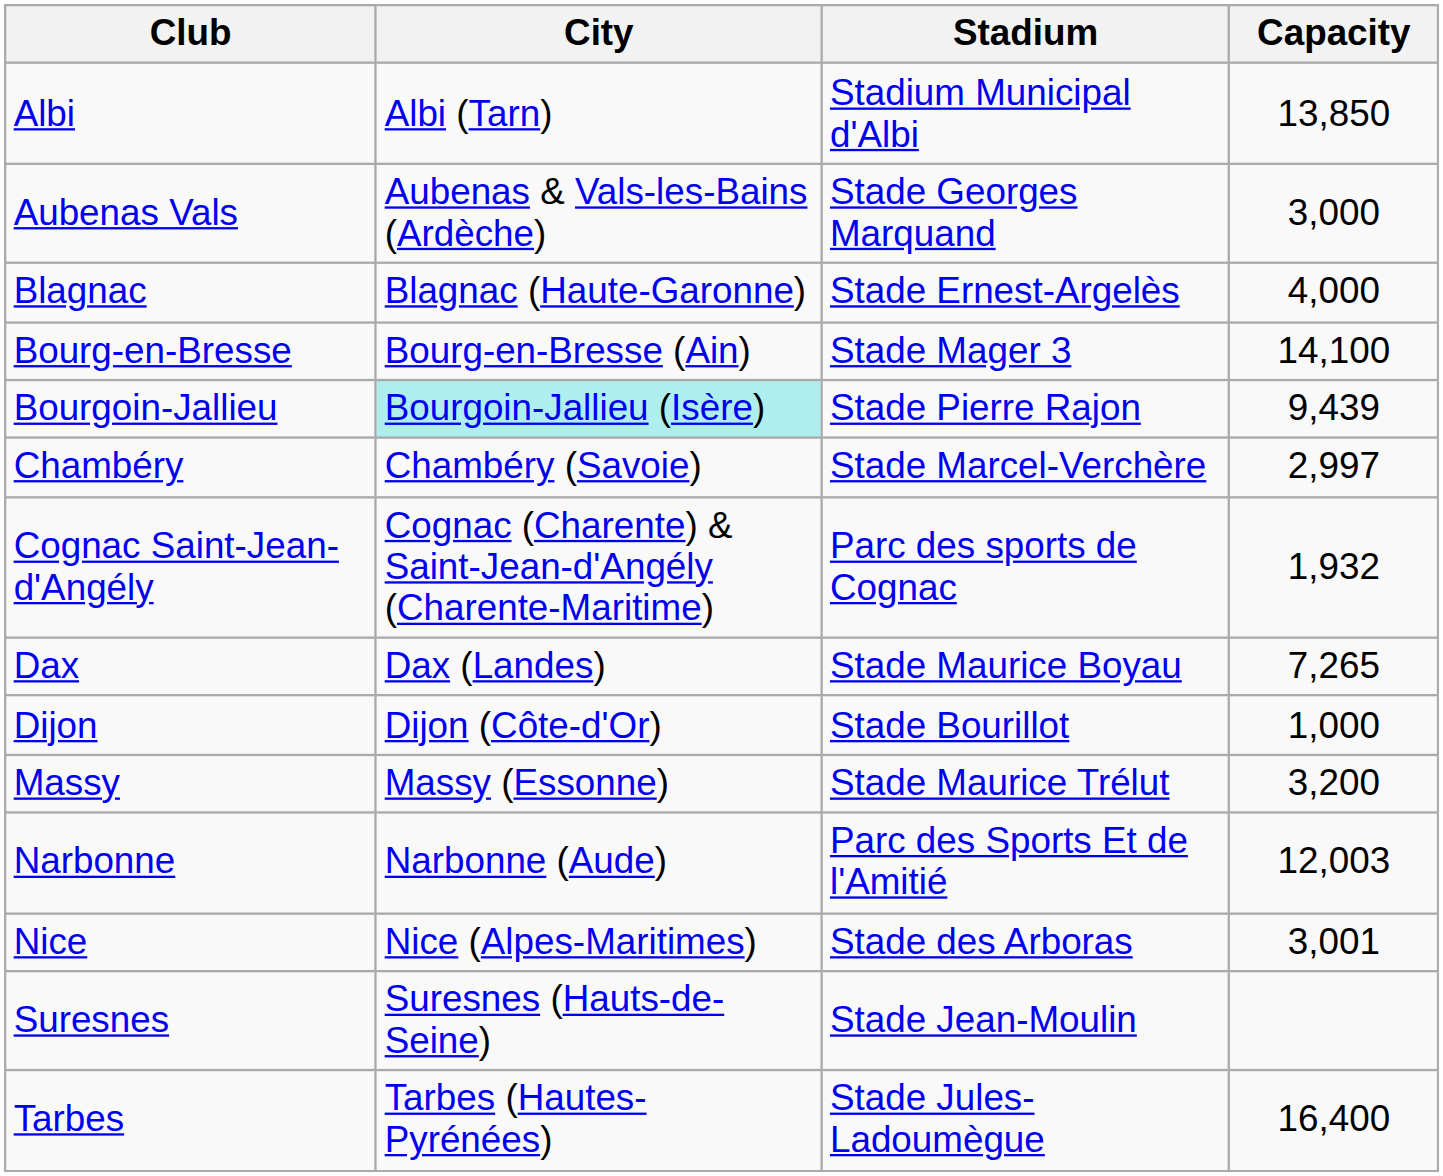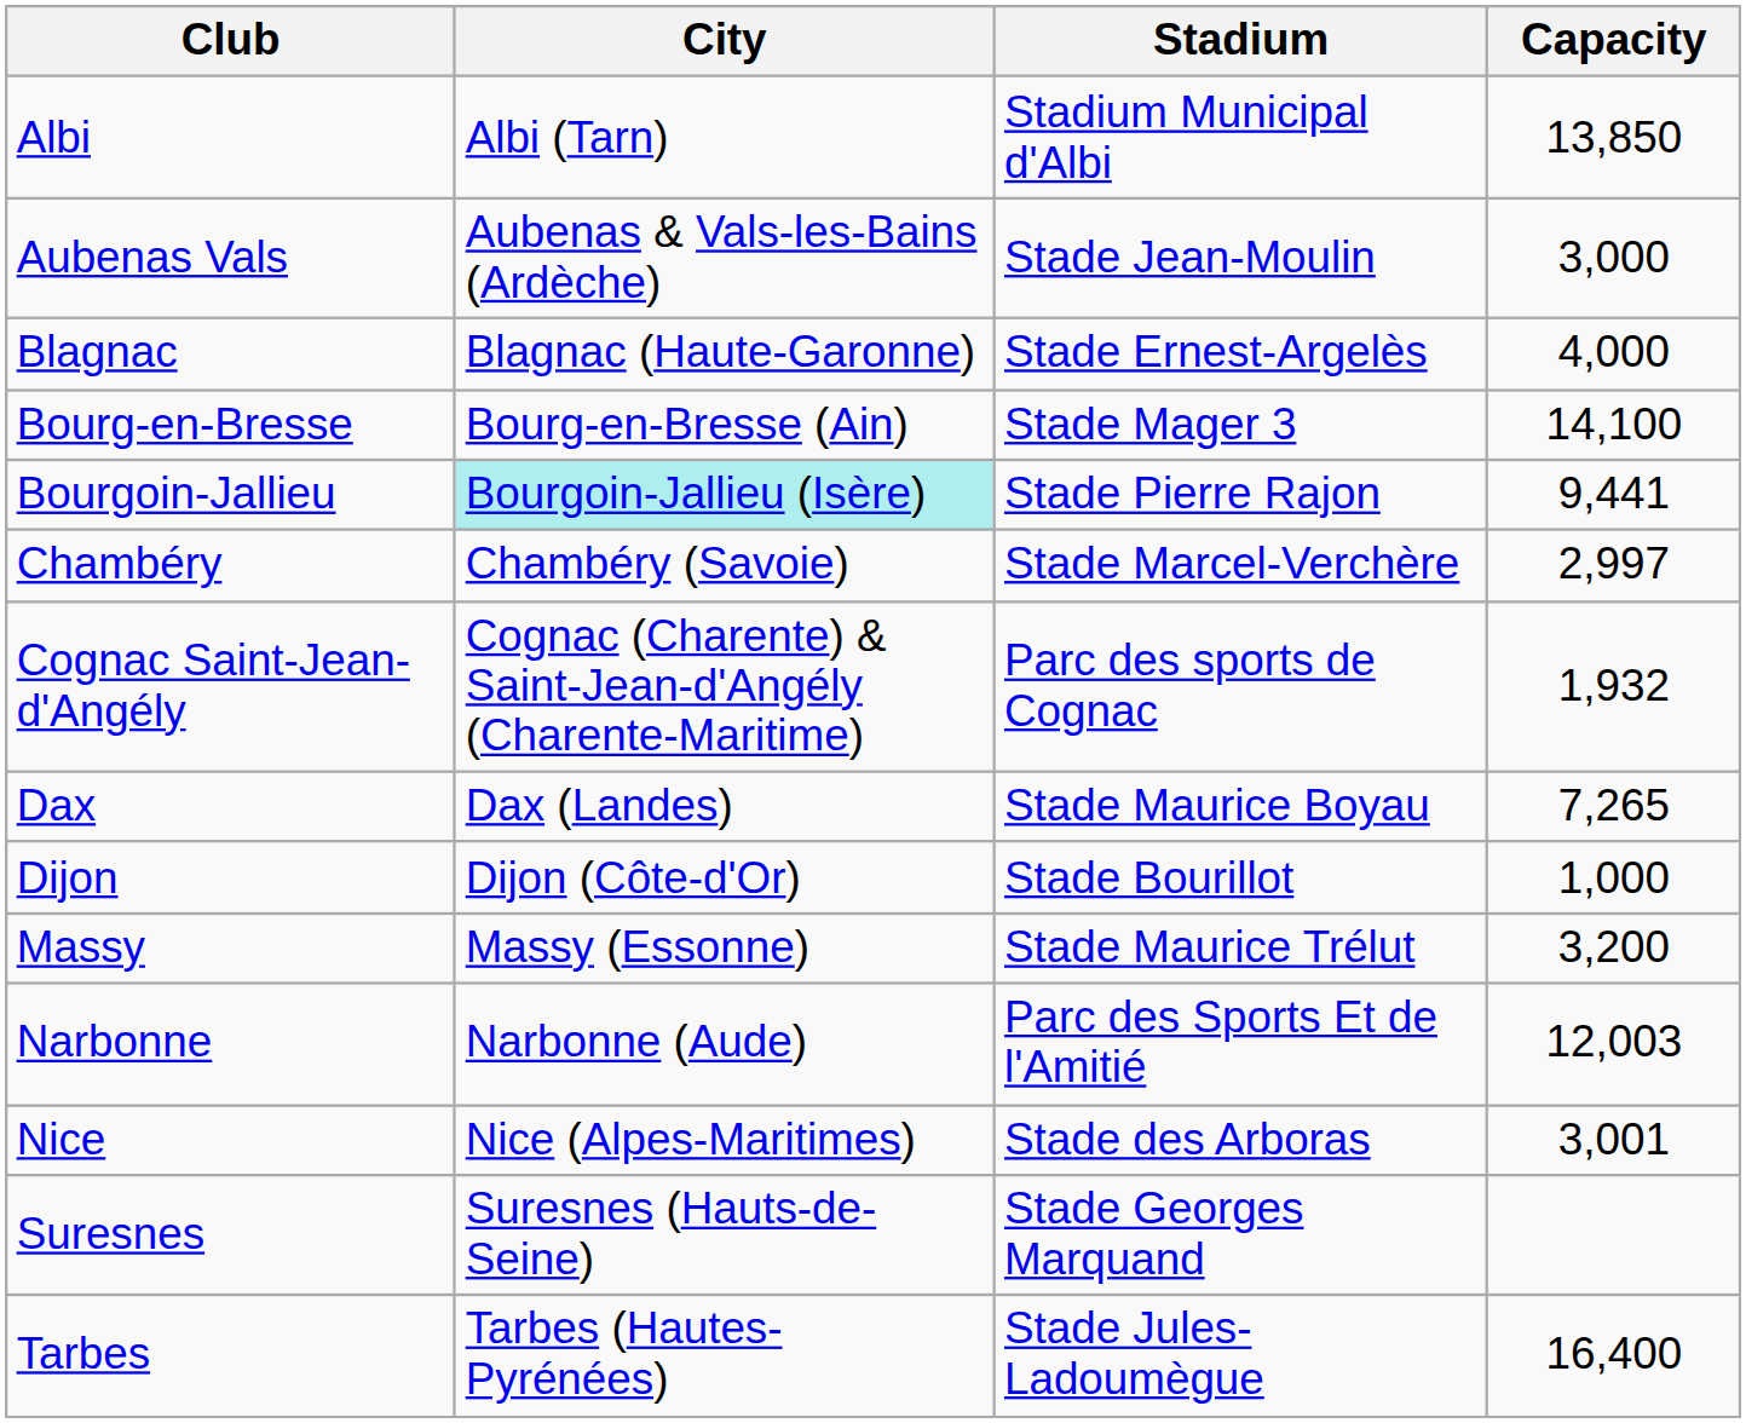Aubenas Vals | Stadium: Stade Georges Marquand -> Stade Jean-Moulin
Bourgoin-Jallieu | Capacity: 9,439 -> 9,441
Suresnes | Stadium: Stade Jean-Moulin -> Stade Georges Marquand
